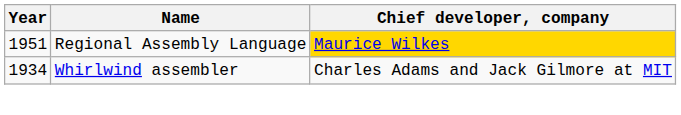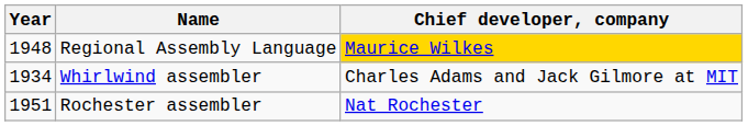Regional Assembly Language | Year: 1951 -> 1948
+ row: 1951 | Rochester assembler | Nat Rochester
